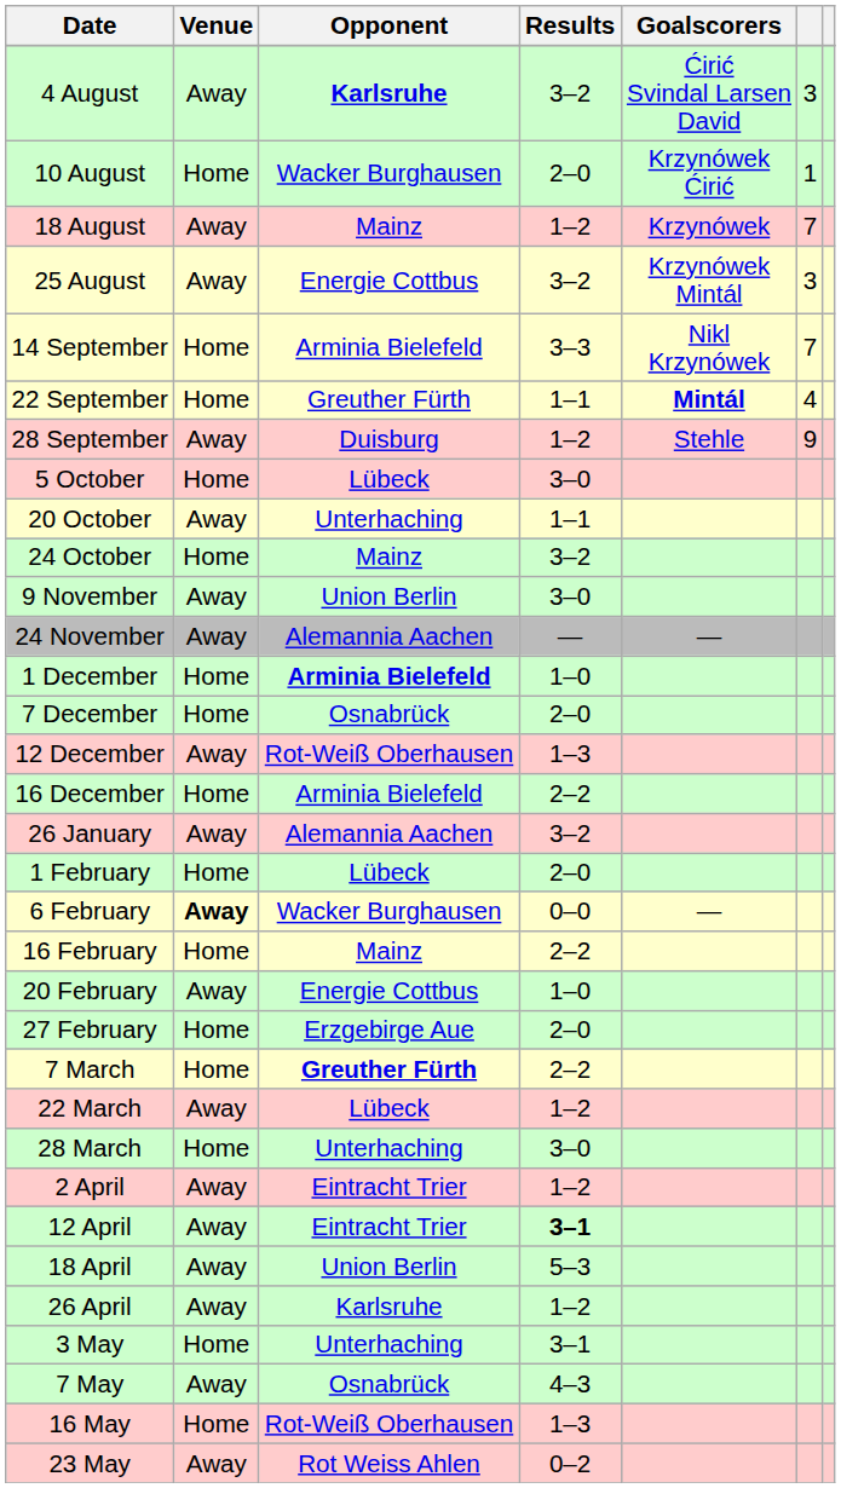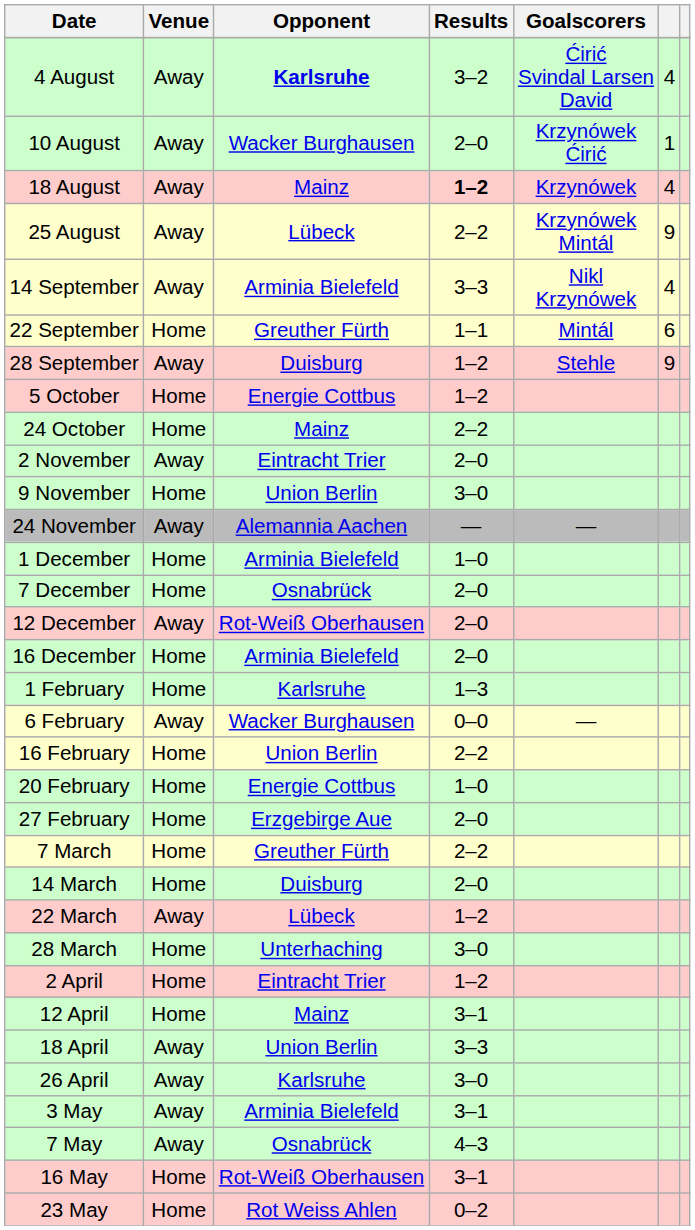4 August | column 6: 3 -> 4
10 August | Venue: Home -> Away
18 August | Results: normal -> bold
18 August | column 6: 7 -> 4
25 August | Opponent: Energie Cottbus -> Lübeck
25 August | Results: 3–2 -> 2–2
25 August | column 6: 3 -> 9
14 September | Venue: Home -> Away
14 September | column 6: 7 -> 4
22 September | Goalscorers: bold -> normal
22 September | column 6: 4 -> 6
5 October | Opponent: Lübeck -> Energie Cottbus
5 October | Results: 3–0 -> 1–2
- row: 20 October | Away | Unterhaching | 1–1
24 October | Results: 3–2 -> 2–2
+ row: 2 November | Away | Eintracht Trier | 2–0
9 November | Venue: Away -> Home
1 December | Opponent: bold -> normal
12 December | Results: 1–3 -> 2–0
16 December | Results: 2–2 -> 2–0
- row: 26 January | Away | Alemannia Aachen | 3–2
1 February | Opponent: Lübeck -> Karlsruhe
1 February | Results: 2–0 -> 1–3
6 February | Venue: bold -> normal
16 February | Opponent: Mainz -> Union Berlin
20 February | Venue: Away -> Home
7 March | Opponent: bold -> normal
+ row: 14 March | Home | Duisburg | 2–0
2 April | Venue: Away -> Home
12 April | Venue: Away -> Home
12 April | Opponent: Eintracht Trier -> Mainz
12 April | Results: bold -> normal
18 April | Results: 5–3 -> 3–3
26 April | Results: 1–2 -> 3–0
3 May | Venue: Home -> Away
3 May | Opponent: Unterhaching -> Arminia Bielefeld
16 May | Results: 1–3 -> 3–1
23 May | Venue: Away -> Home
